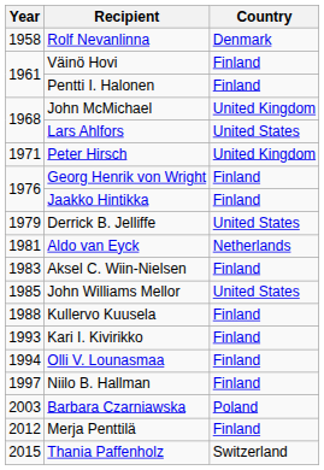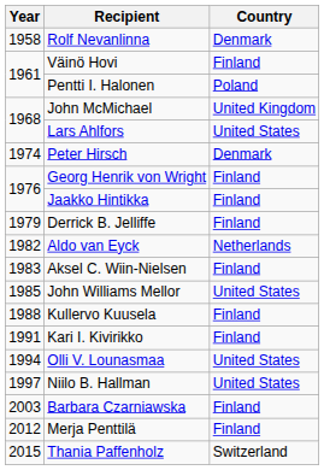Pentti I. Halonen | Country: Finland -> Poland
Peter Hirsch | Year: 1971 -> 1974
Peter Hirsch | Country: United Kingdom -> Denmark
Derrick B. Jelliffe | Country: United States -> Finland
Aldo van Eyck | Year: 1981 -> 1982
Kari I. Kivirikko | Year: 1993 -> 1991
Olli V. Lounasmaa | Country: Finland -> United States
Niilo B. Hallman | Country: Finland -> United States
Barbara Czarniawska | Country: Poland -> Finland
